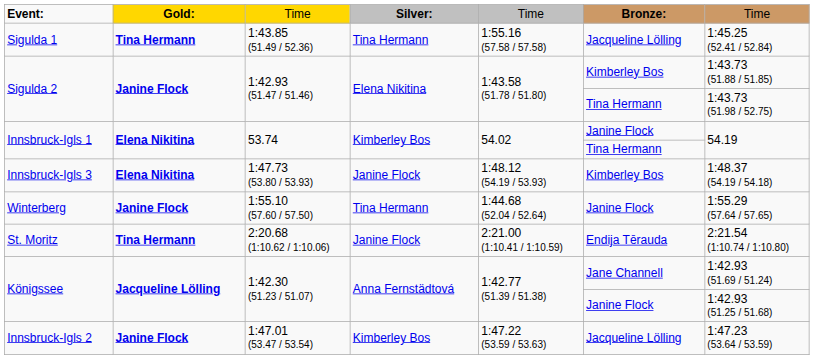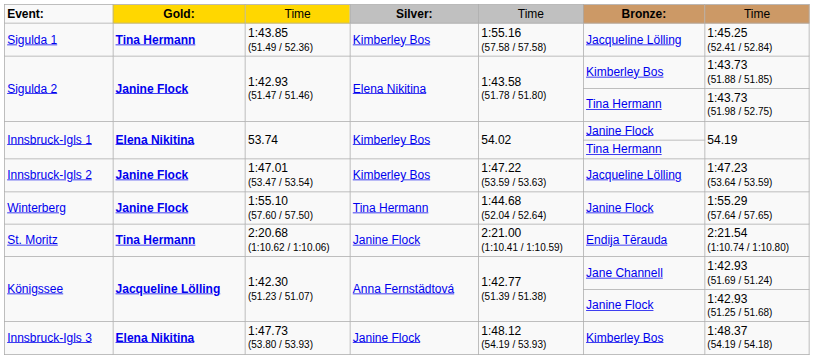Sigulda 1 | column 4: Tina Hermann -> Kimberley Bos
rows swapped: Innsbruck-Igls 2 <-> Innsbruck-Igls 3
